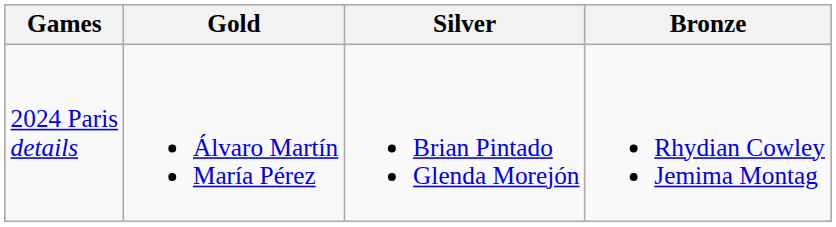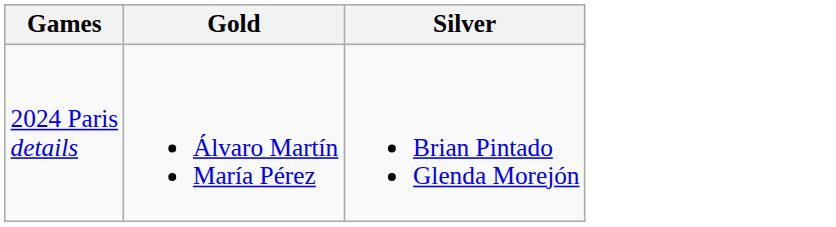- column: Bronze | Rhydian Cowley Jemima Montag
